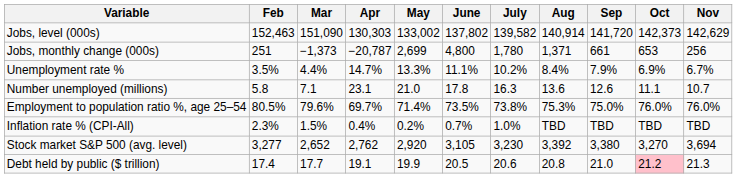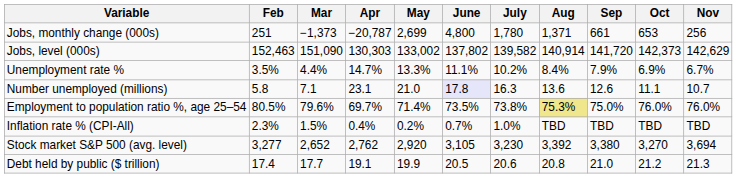rows swapped: Jobs, level (000s) <-> Jobs, monthly change (000s)
Number unemployed (millions) | June: no background -> lavender background
Employment to population ratio %, age 25–54 | Aug: no background -> khaki background
Debt held by public ($ trillion) | Oct: pink background -> no background
